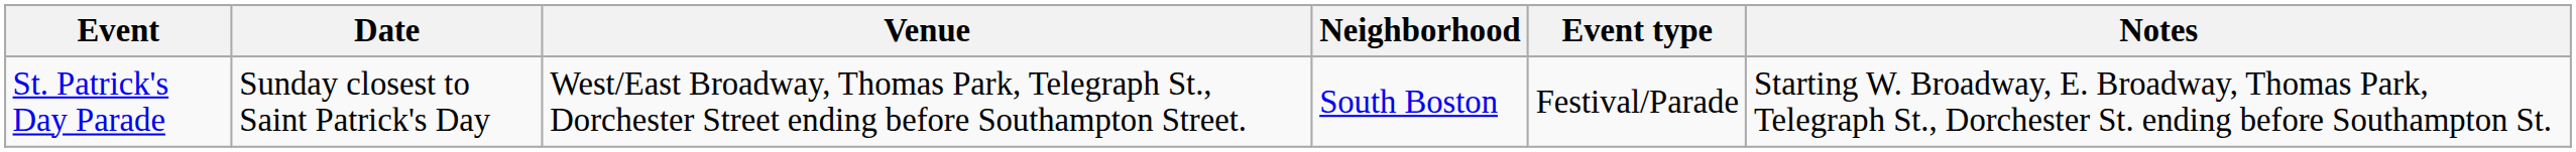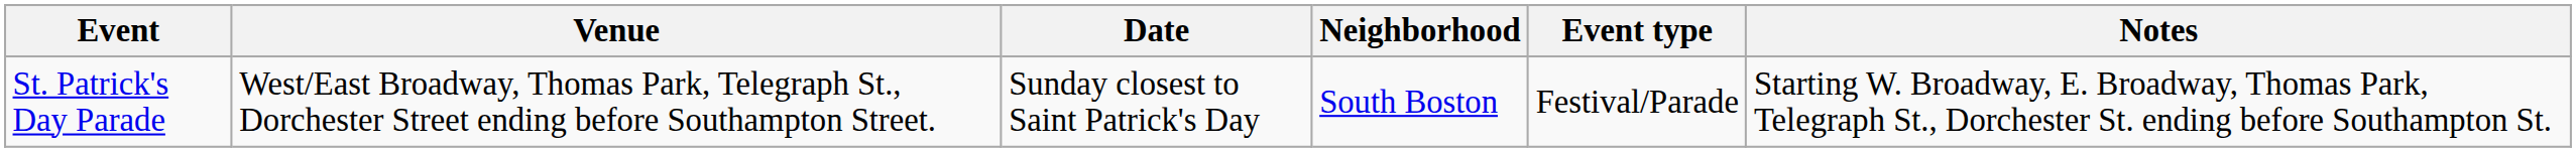columns swapped: Date <-> Venue
